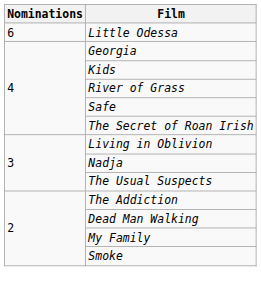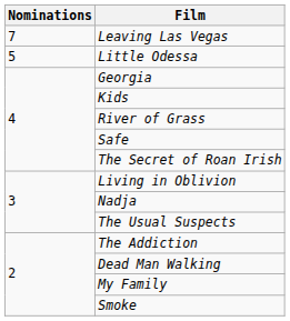+ row: 7 | Leaving Las Vegas
Little Odessa | Nominations: 6 -> 5
